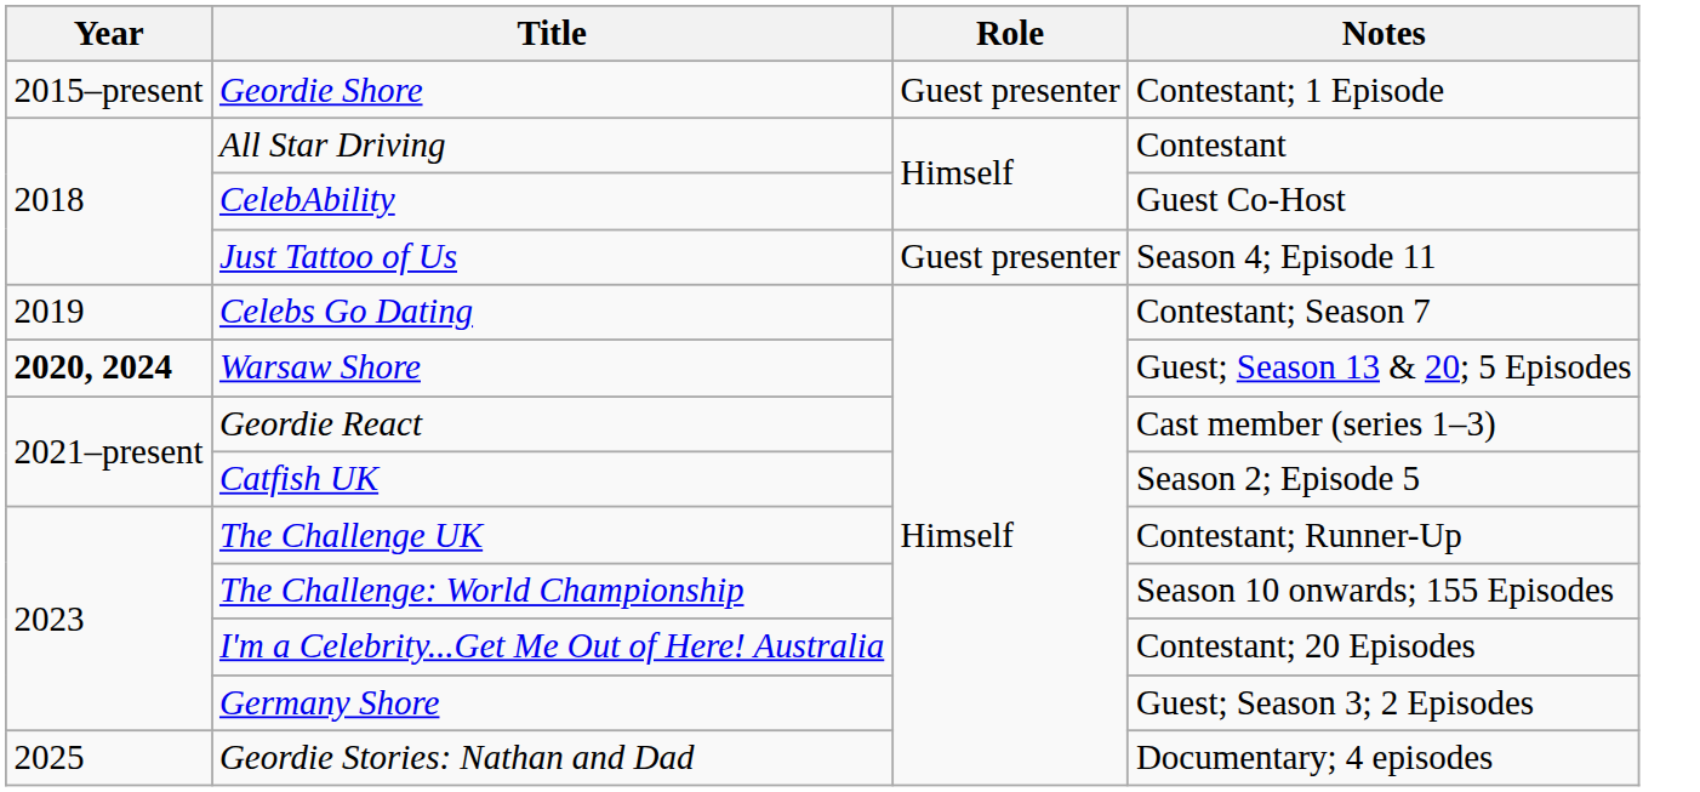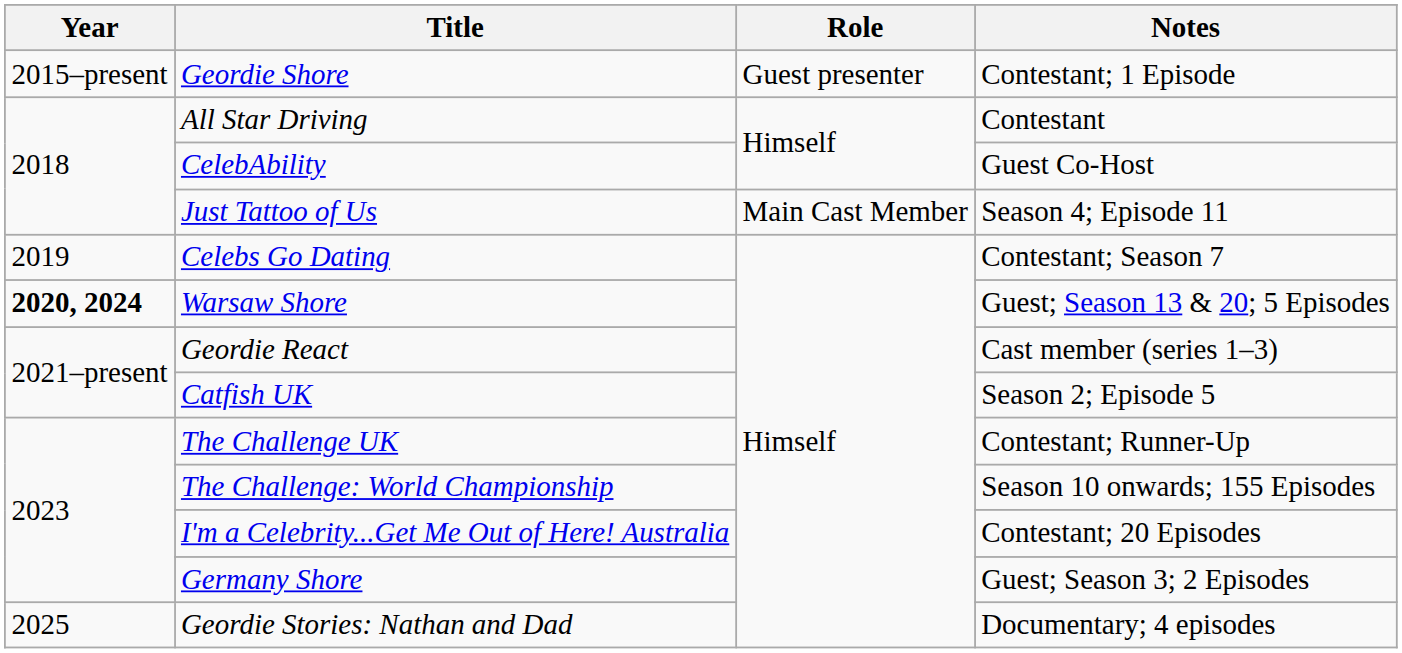Just Tattoo of Us | Role: Guest presenter -> Main Cast Member
